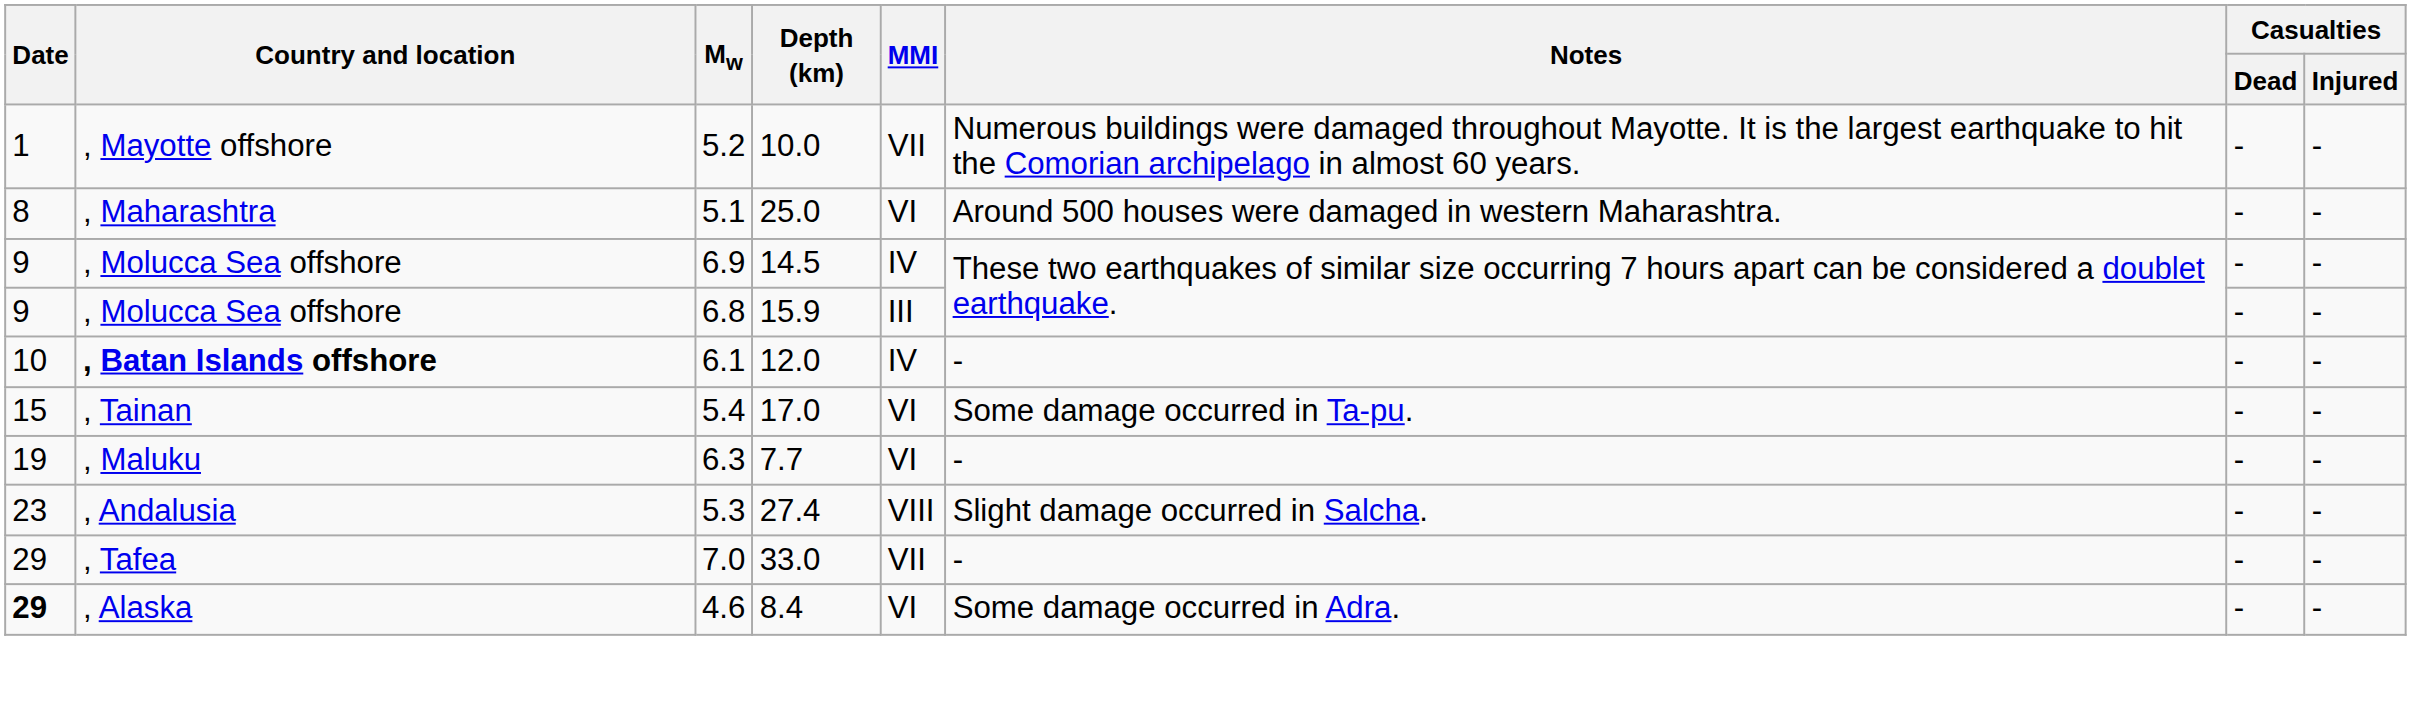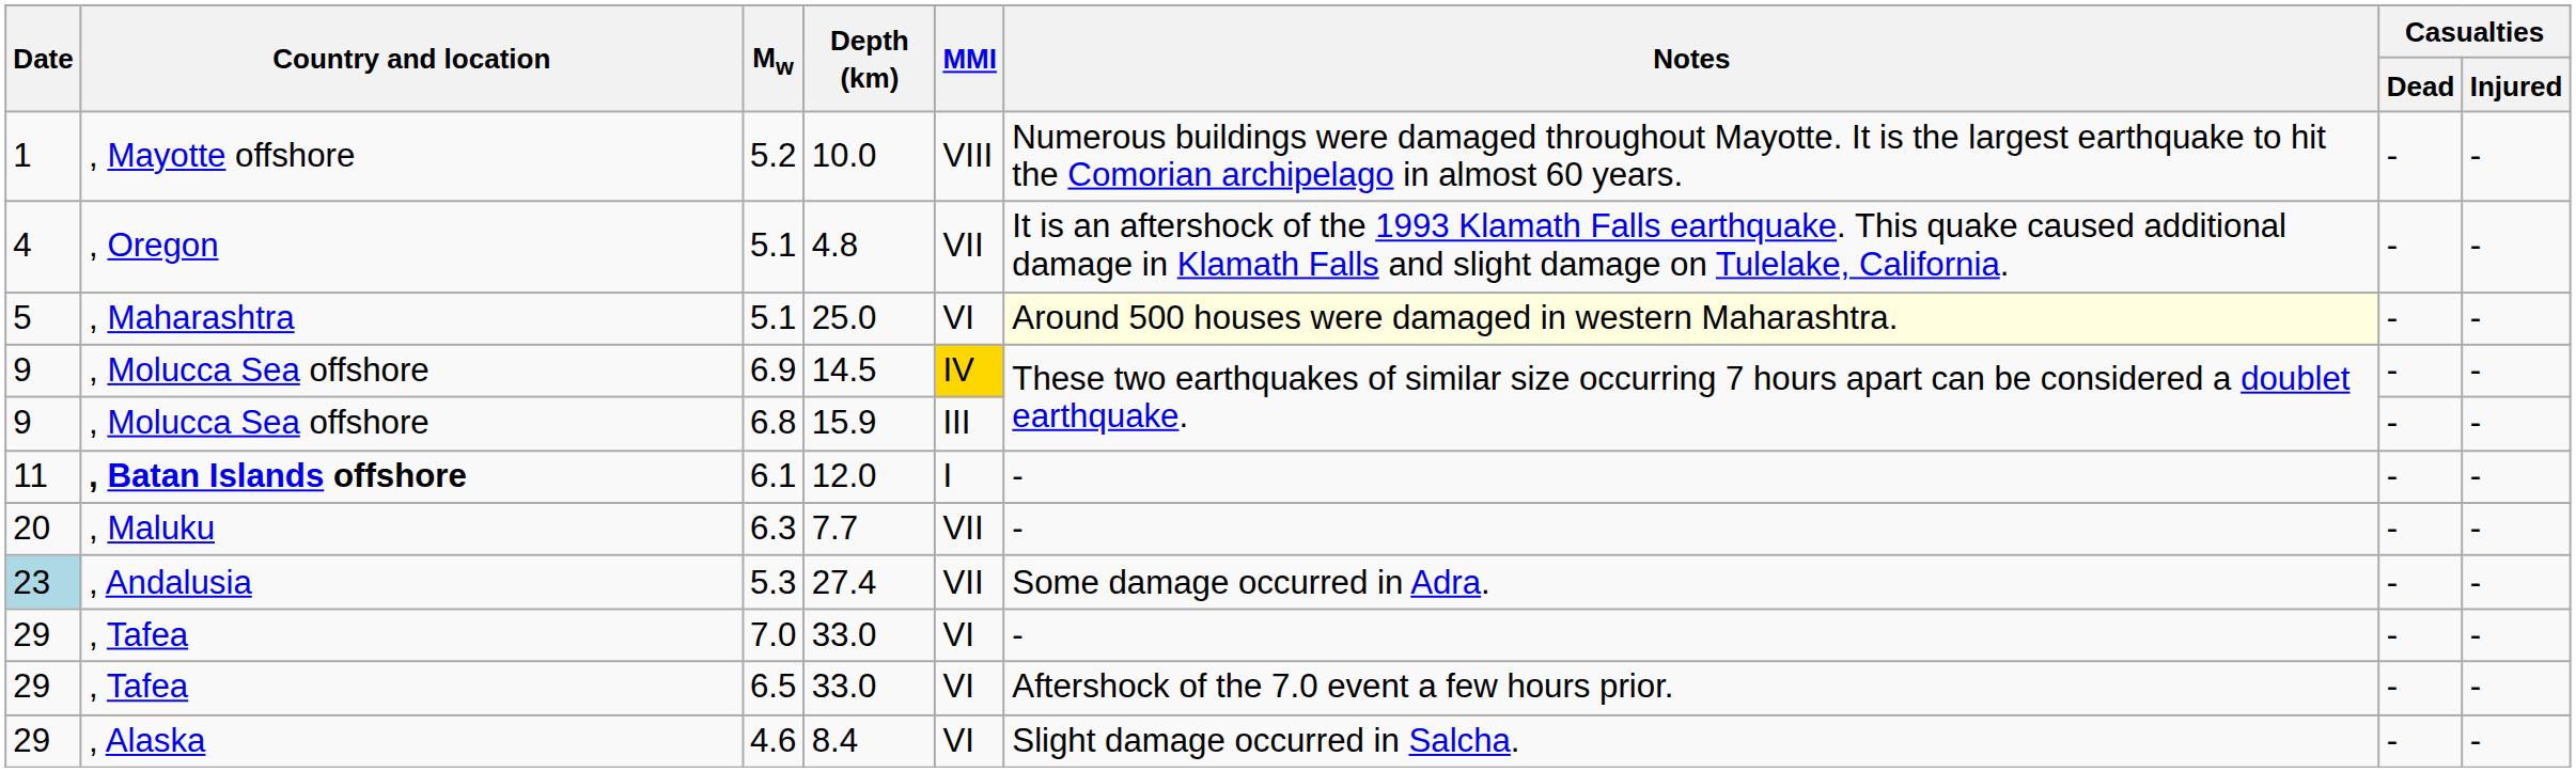5.2 | MMI: VII -> VIII
+ row: 4 | , Oregon | 5.1 | 4.8 | VII | It is an aftershock of the 1993 Klamath Falls earthquake. This quake caused additional damage in Klamath Falls and slight damage on Tulelake, California. | - | -
5.1 / 25.0 | Date: 8 -> 5
5.1 / 25.0 | Notes: no background -> lightyellow background
6.9 | MMI: no background -> gold background
6.1 | Date: 10 -> 11
6.1 | MMI: IV -> I
- row: 15 | , Tainan | 5.4 | 17.0 | VI | Some damage occurred in Ta-pu. | - | -
6.3 | Date: 19 -> 20
6.3 | MMI: VI -> VII
5.3 | Date: no background -> lightblue background
5.3 | MMI: VIII -> VII
5.3 | Notes: Slight damage occurred in Salcha. -> Some damage occurred in Adra.
7.0 | MMI: VII -> VI
+ row: 29 | , Tafea | 6.5 | 33.0 | VI | Aftershock of the 7.0 event a few hours prior. | - | -
4.6 | Date: bold -> normal
4.6 | Notes: Some damage occurred in Adra. -> Slight damage occurred in Salcha.
